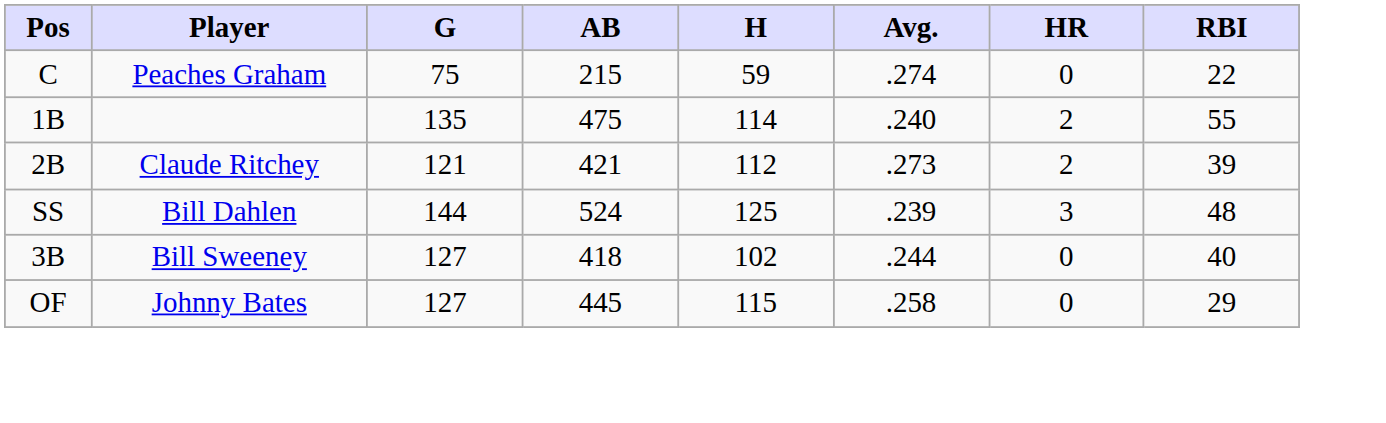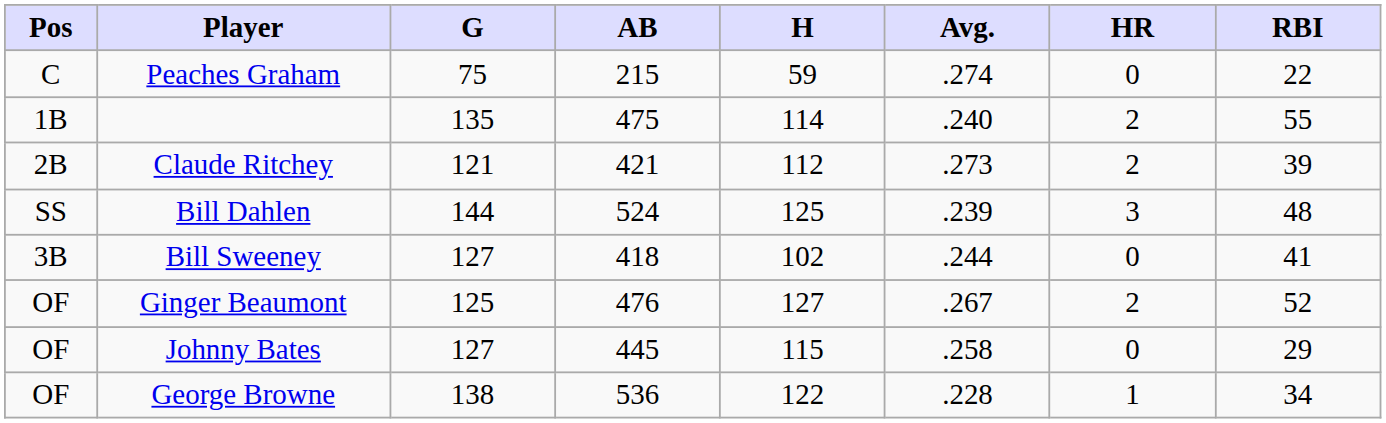Bill Sweeney | RBI: 40 -> 41
+ row: OF | Ginger Beaumont | 125 | 476 | 127 | .267 | 2 | 52
+ row: OF | George Browne | 138 | 536 | 122 | .228 | 1 | 34
